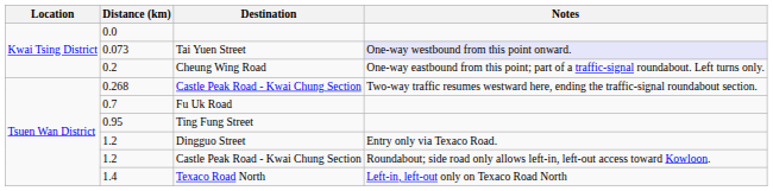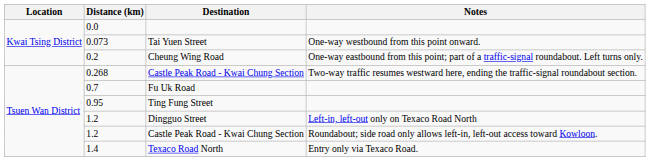0.073 | Notes: lavender background -> no background
1.2 / Dingguo Street | Notes: Entry only via Texaco Road. -> Left-in, left-out only on Texaco Road North
1.4 | Notes: Left-in, left-out only on Texaco Road North -> Entry only via Texaco Road.
